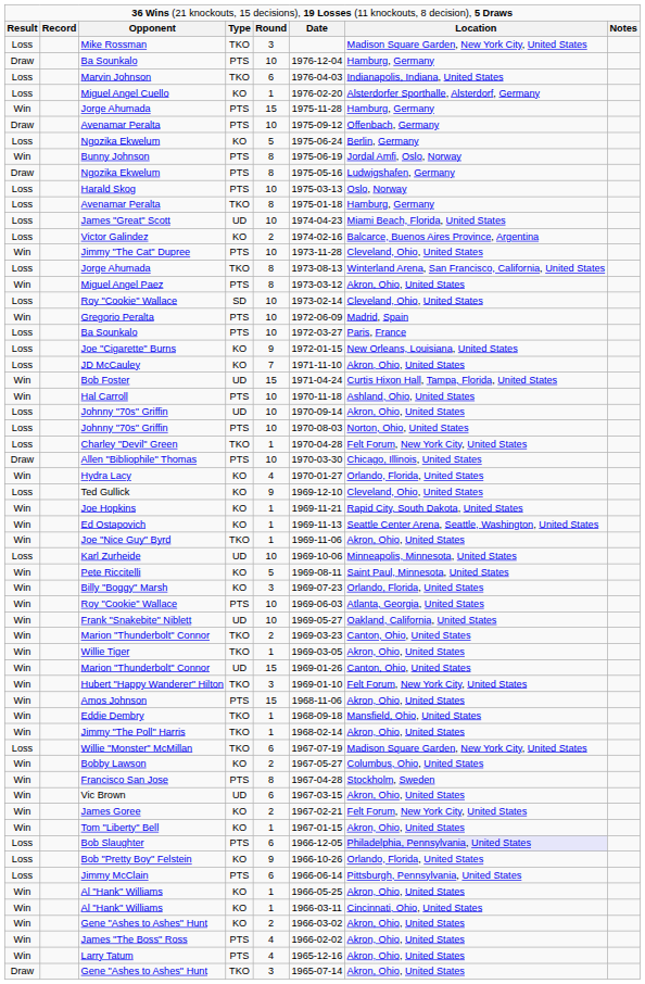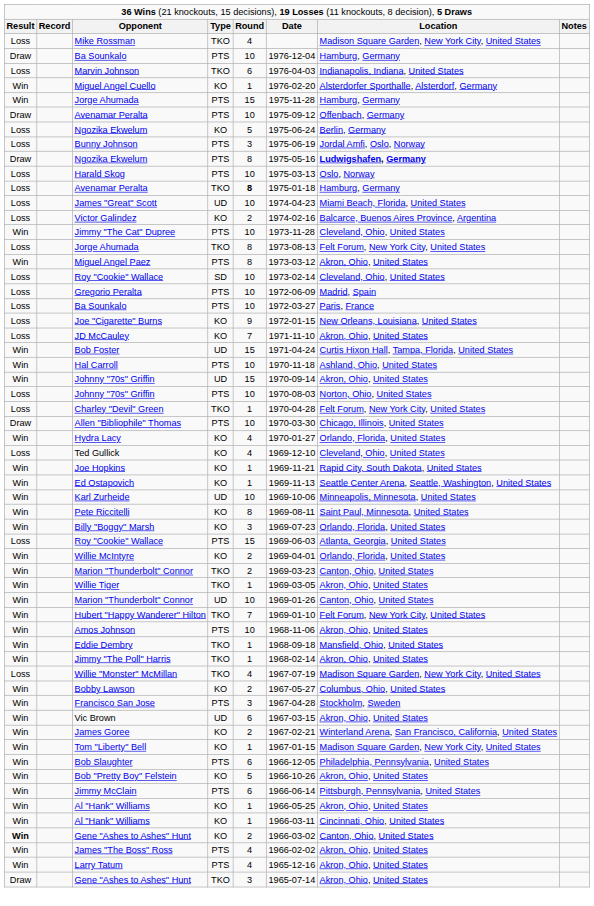Mike Rossman | column 5: 3 -> 4
Miguel Angel Cuello | column 1: Loss -> Win
Bunny Johnson | column 1: Win -> Loss
Bunny Johnson | column 5: 8 -> 3
Ngozika Ekwelum / PTS | column 7: normal -> bold
Avenamar Peralta / TKO | column 5: normal -> bold
Jorge Ahumada / TKO | column 7: Winterland Arena, San Francisco, California, United States -> Felt Forum, New York City, United States
Gregorio Peralta | column 1: Win -> Loss
Johnny "70s" Griffin / UD | column 1: Loss -> Win
Johnny "70s" Griffin / UD | column 5: 10 -> 15
Ted Gullick | column 5: 9 -> 4
- row: Win | Joe "Nice Guy" Byrd | TKO | 1 | 1969-11-06 | Akron, Ohio, United States
Karl Zurheide | column 1: Loss -> Win
Pete Riccitelli | column 5: 5 -> 8
Roy "Cookie" Wallace / PTS | column 1: Win -> Loss
Roy "Cookie" Wallace / PTS | column 5: 10 -> 15
- row: Win | Frank "Snakebite" Niblett | UD | 10 | 1969-05-27 | Oakland, California, United States
+ row: Win | Willie McIntyre | KO | 2 | 1969-04-01 | Orlando, Florida, United States
Marion "Thunderbolt" Connor / UD | column 5: 15 -> 10
Hubert "Happy Wanderer" Hilton | column 5: 3 -> 7
Amos Johnson | column 5: 15 -> 10
Willie "Monster" McMillan | column 5: 6 -> 4
Francisco San Jose | column 5: 8 -> 3
James Goree | column 7: Felt Forum, New York City, United States -> Winterland Arena, San Francisco, California, United States
Tom "Liberty" Bell | column 7: Akron, Ohio, United States -> Madison Square Garden, New York City, United States
Bob Slaughter | column 1: Loss -> Win
Bob Slaughter | column 7: lavender background -> no background
Bob "Pretty Boy" Felstein | column 1: Loss -> Win
Bob "Pretty Boy" Felstein | column 5: 9 -> 5
Bob "Pretty Boy" Felstein | column 7: Orlando, Florida, United States -> Akron, Ohio, United States
Jimmy McClain | column 1: Loss -> Win
Gene "Ashes to Ashes" Hunt / KO | column 1: normal -> bold
Gene "Ashes to Ashes" Hunt / KO | column 7: Akron, Ohio, United States -> Canton, Ohio, United States
